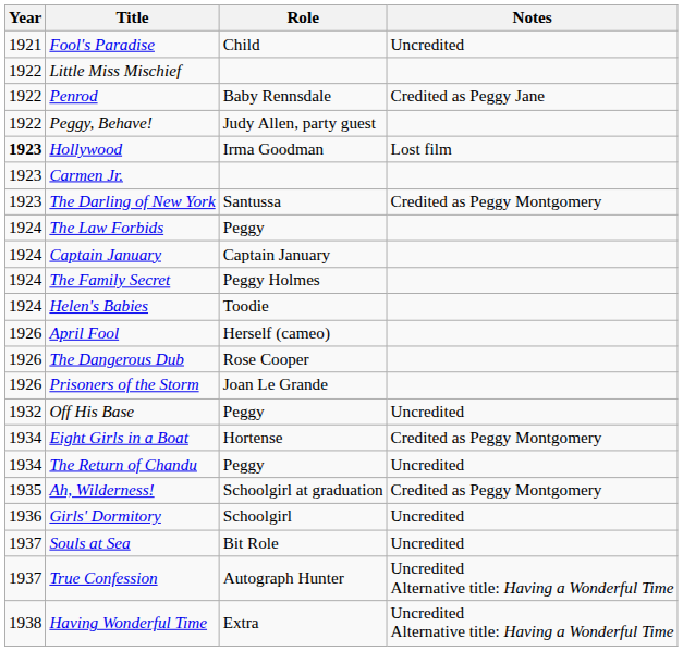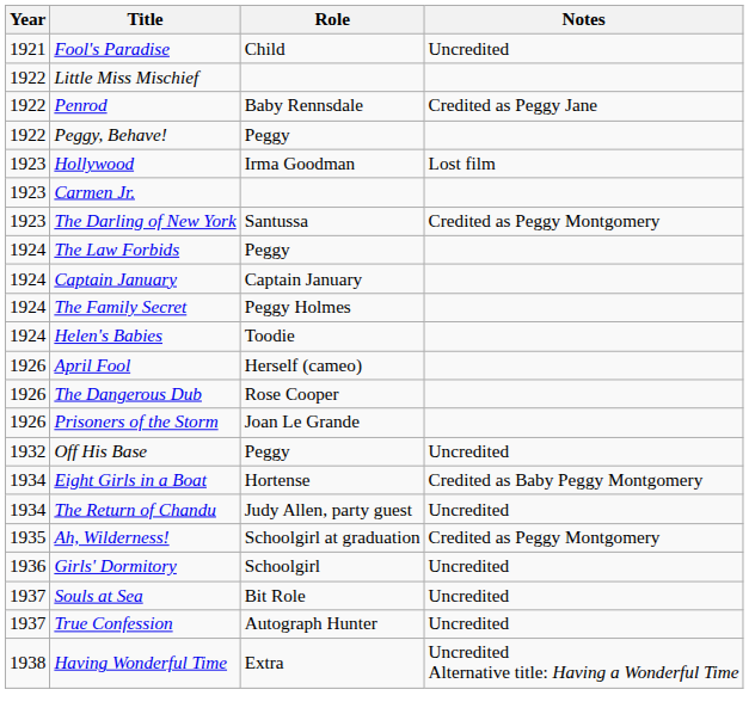Peggy, Behave! | Role: Judy Allen, party guest -> Peggy
Hollywood | Year: bold -> normal
Eight Girls in a Boat | Notes: Credited as Peggy Montgomery -> Credited as Baby Peggy Montgomery
The Return of Chandu | Role: Peggy -> Judy Allen, party guest
True Confession | Notes: Uncredited Alternative title: Having a Wonderful Time -> Uncredited
